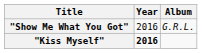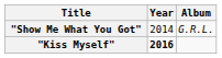"Show Me What You Got" | Year: 2016 -> 2014
